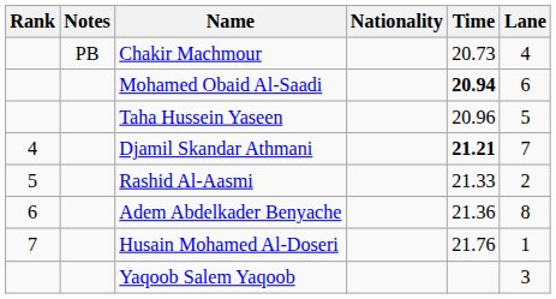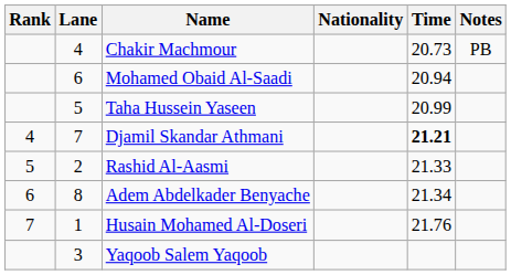columns swapped: Lane <-> Notes
Mohamed Obaid Al-Saadi | Time: bold -> normal
Taha Hussein Yaseen | Time: 20.96 -> 20.99
Adem Abdelkader Benyache | Time: 21.36 -> 21.34
